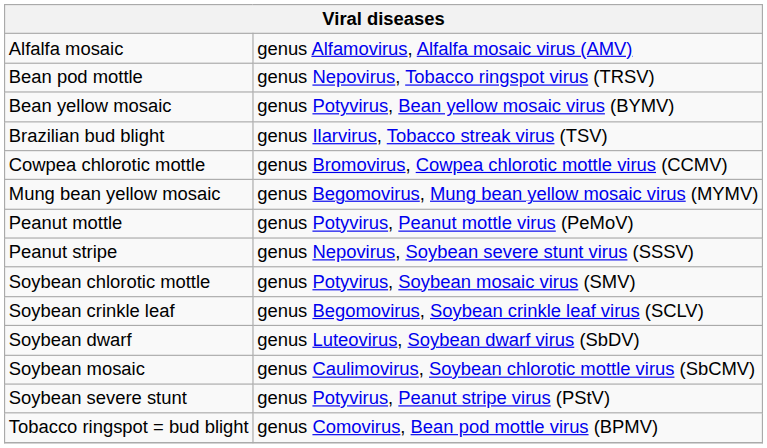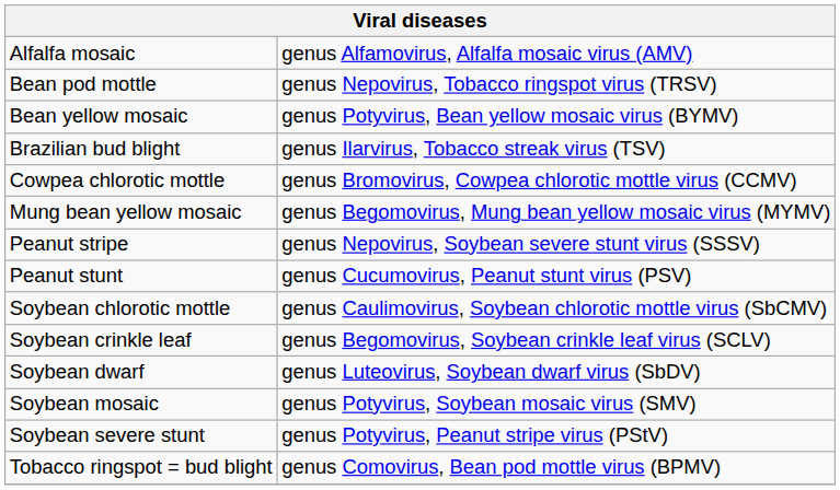- row: Peanut mottle | genus Potyvirus, Peanut mottle virus (PeMoV)
+ row: Peanut stunt | genus Cucumovirus, Peanut stunt virus (PSV)
Soybean chlorotic mottle | column 2: genus Potyvirus, Soybean mosaic virus (SMV) -> genus Caulimovirus, Soybean chlorotic mottle virus (SbCMV)
Soybean mosaic | column 2: genus Caulimovirus, Soybean chlorotic mottle virus (SbCMV) -> genus Potyvirus, Soybean mosaic virus (SMV)
